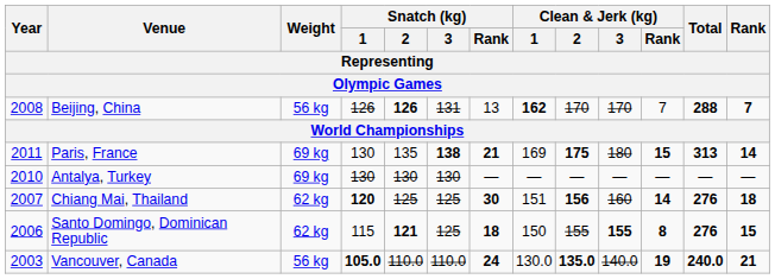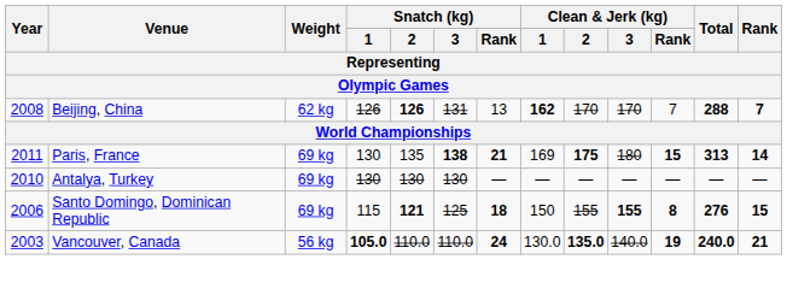Beijing, China | Weight: 56 kg -> 62 kg
- row: 2007 | Chiang Mai, Thailand | 62 kg | 120 | 125 | 125 | 30 | 151 | 156 | 160 | 14 | 276 | 18
Santo Domingo, Dominican Republic | Weight: 62 kg -> 69 kg
